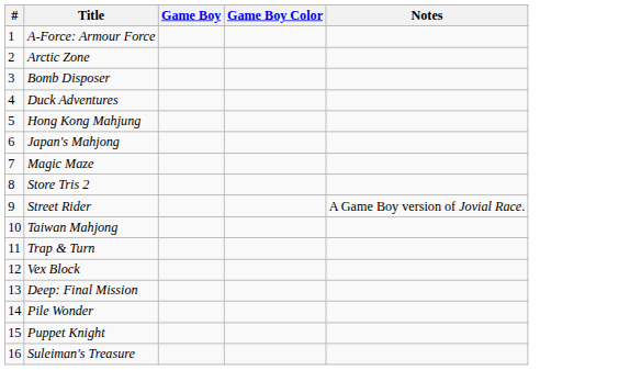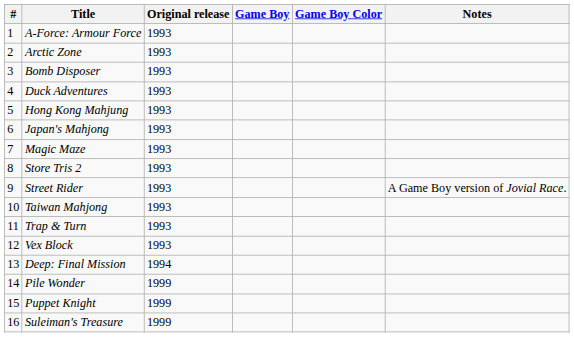+ column: Original release | 1993 | 1993 | 1993 | 1993 | 1993 | 1993 | 1993 | 1993 | 1993 | 1993 | 1993 | 1993 | 1994 | 1999 | 1999 | 1999
